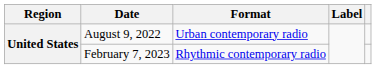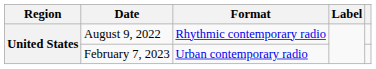August 9, 2022 | Format: Urban contemporary radio -> Rhythmic contemporary radio
February 7, 2023 | Format: Rhythmic contemporary radio -> Urban contemporary radio
